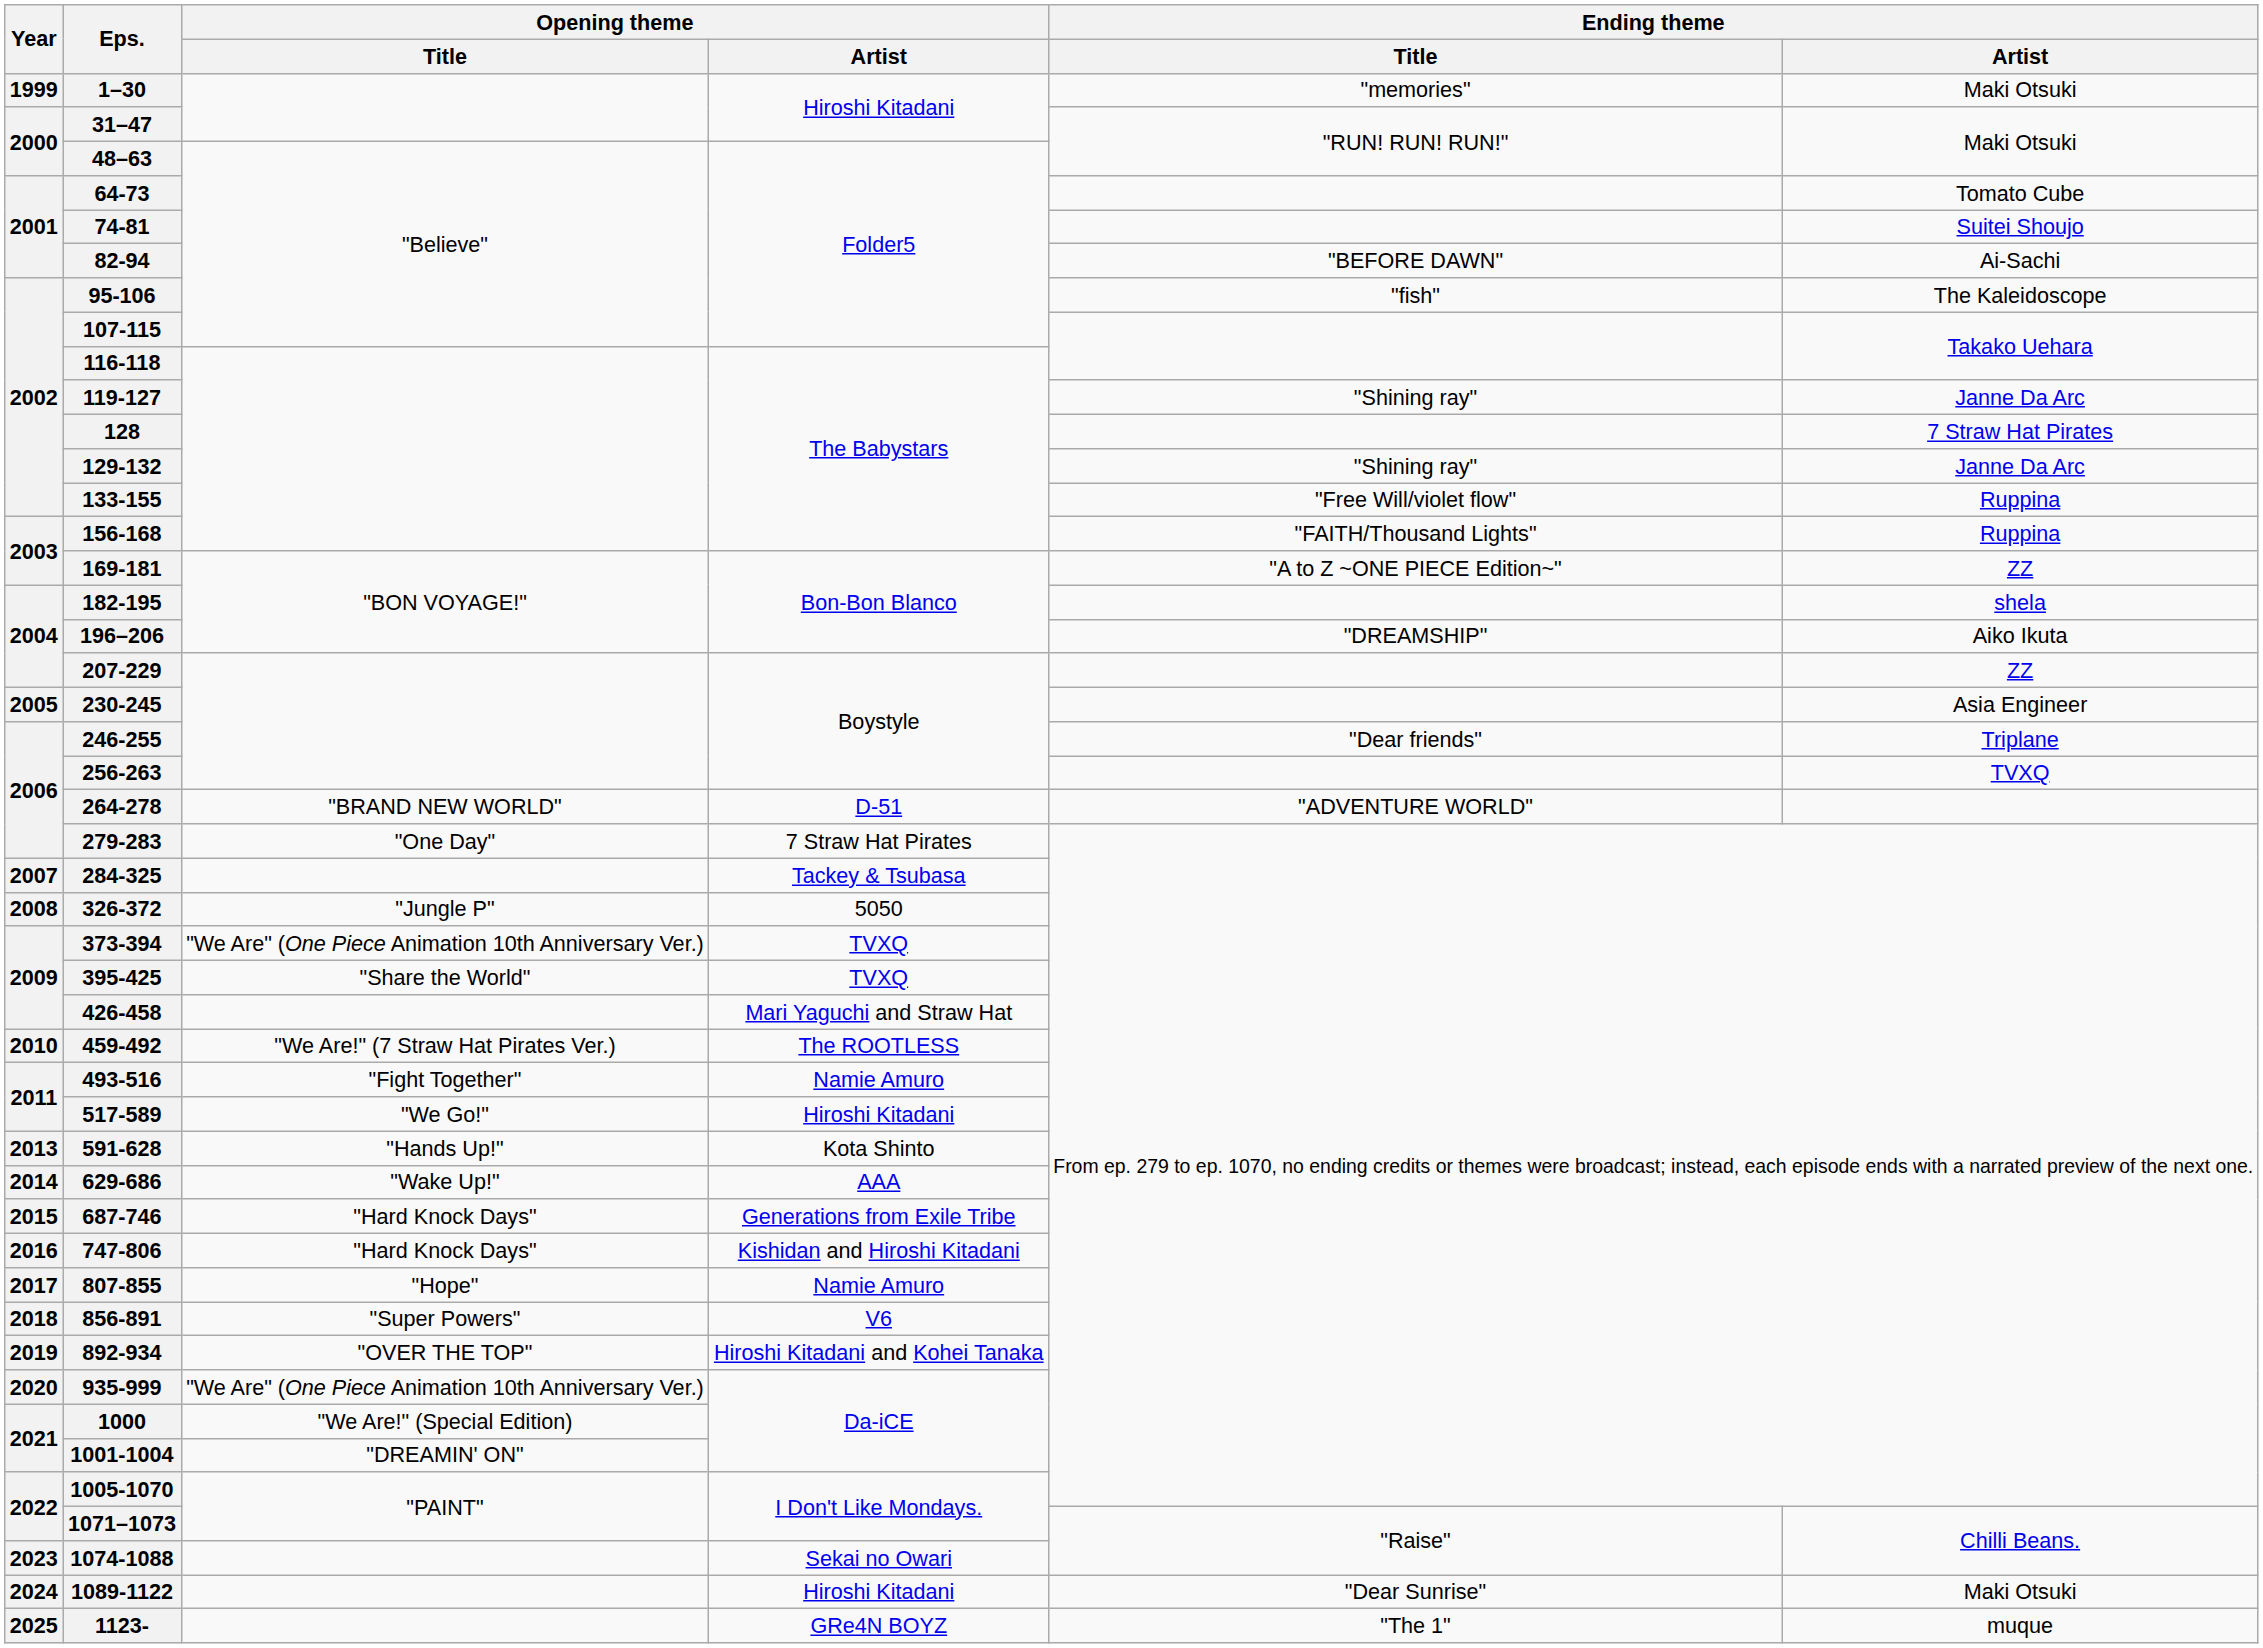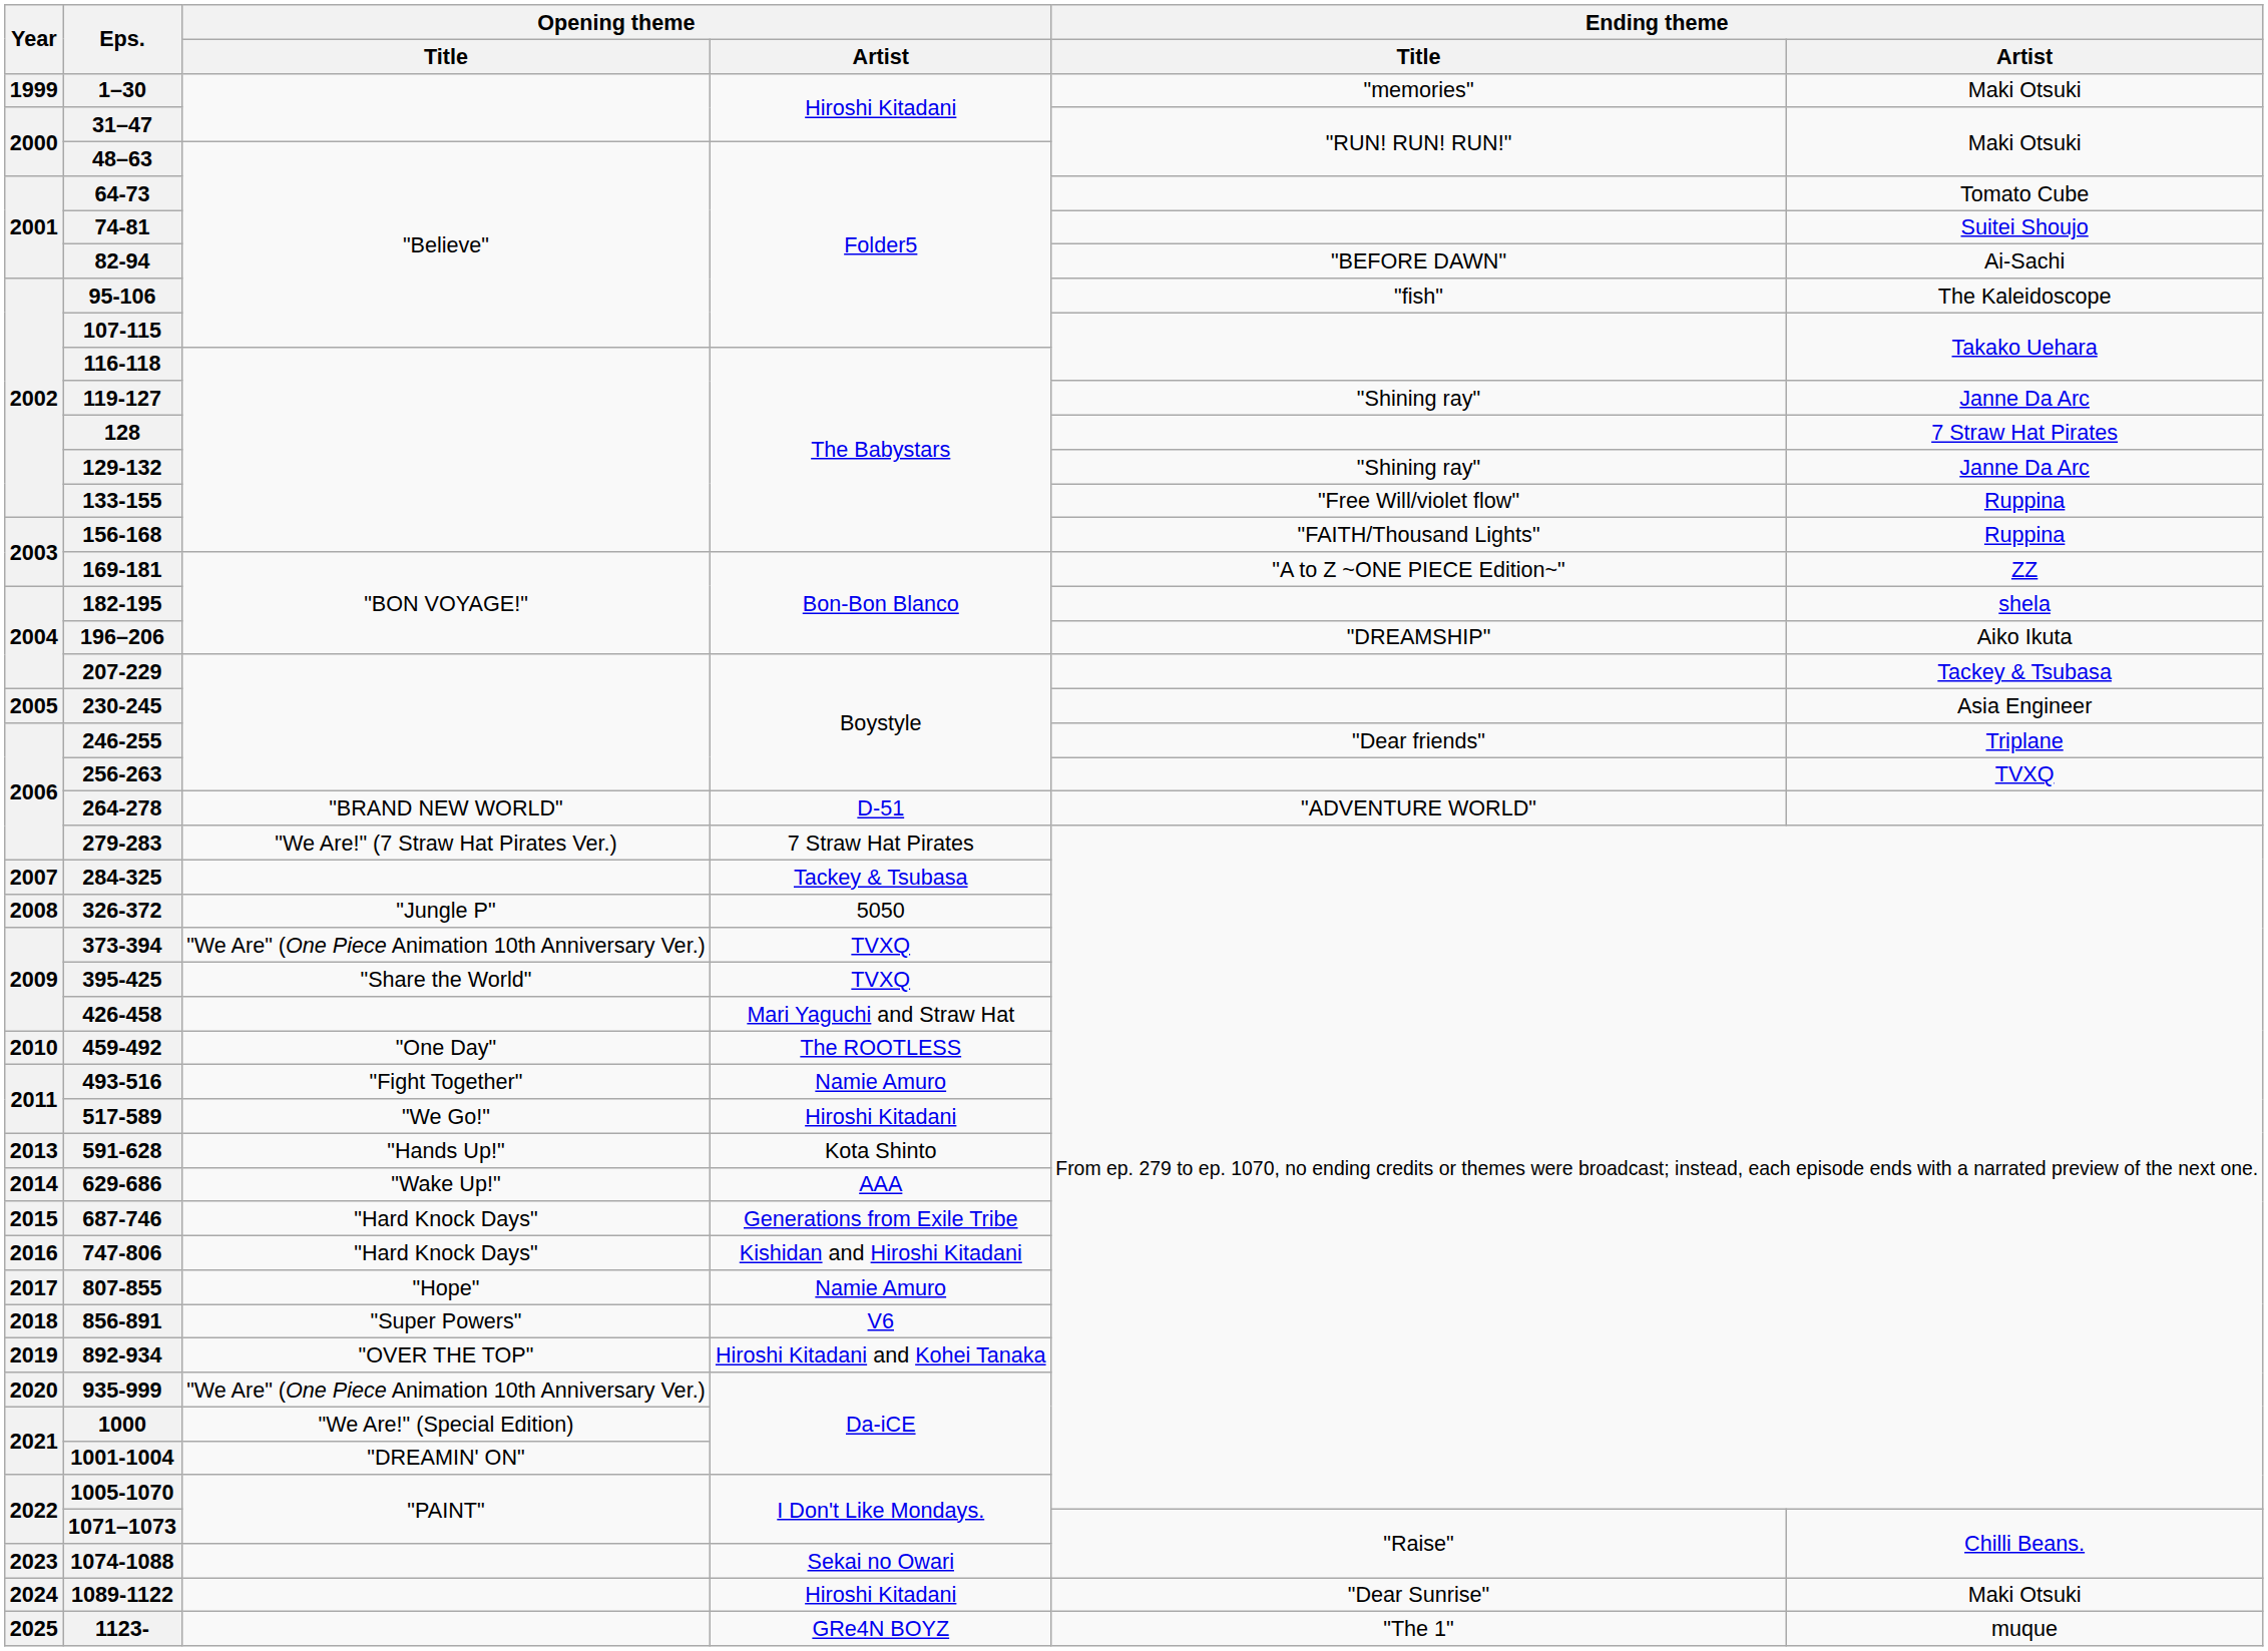207-229 | Ending theme / Artist: ZZ -> Tackey & Tsubasa
279-283 | Opening theme / Title: "One Day" -> "We Are!" (7 Straw Hat Pirates Ver.)
459-492 | Opening theme / Title: "We Are!" (7 Straw Hat Pirates Ver.) -> "One Day"
